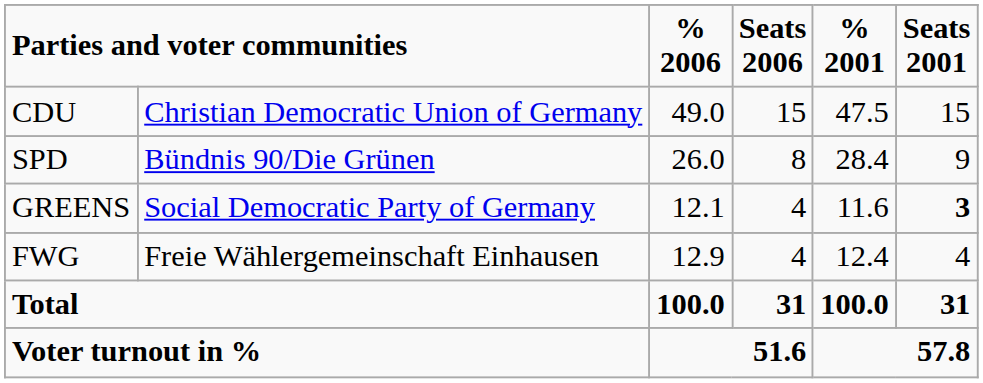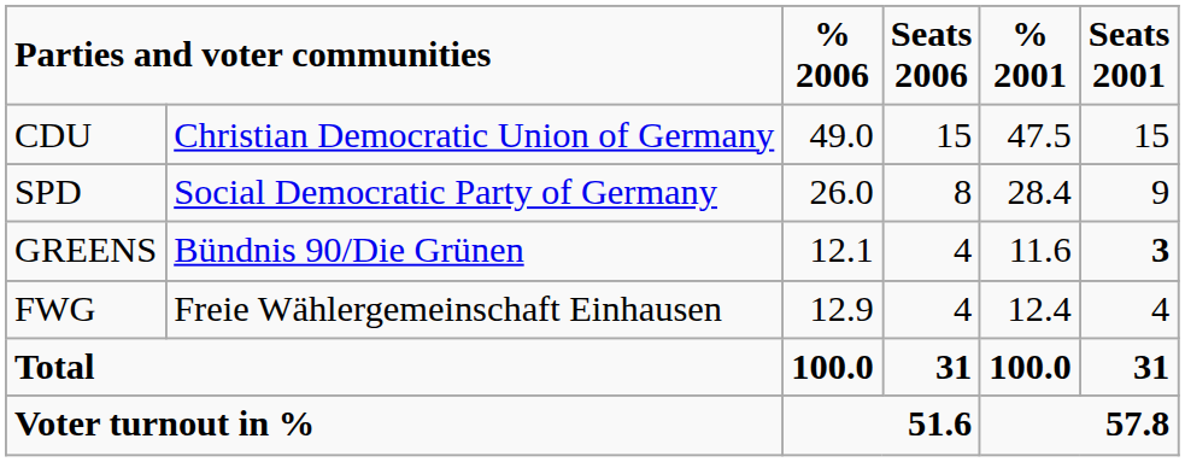SPD | column 2: Bündnis 90/Die Grünen -> Social Democratic Party of Germany
GREENS | column 2: Social Democratic Party of Germany -> Bündnis 90/Die Grünen
